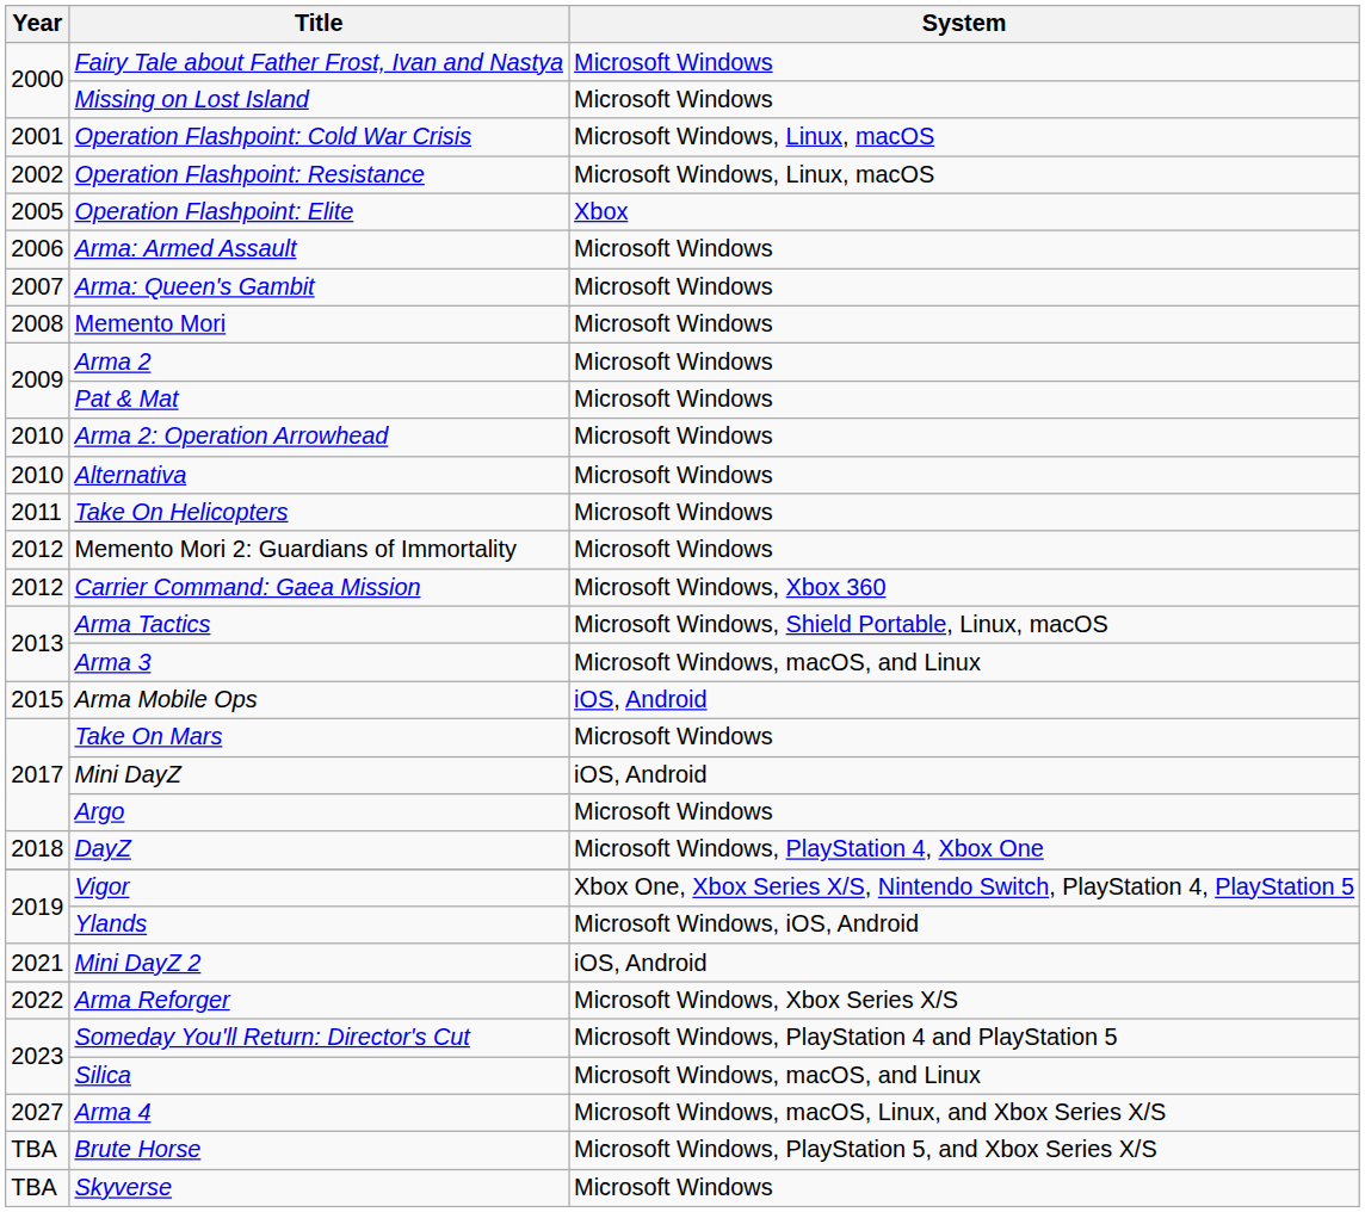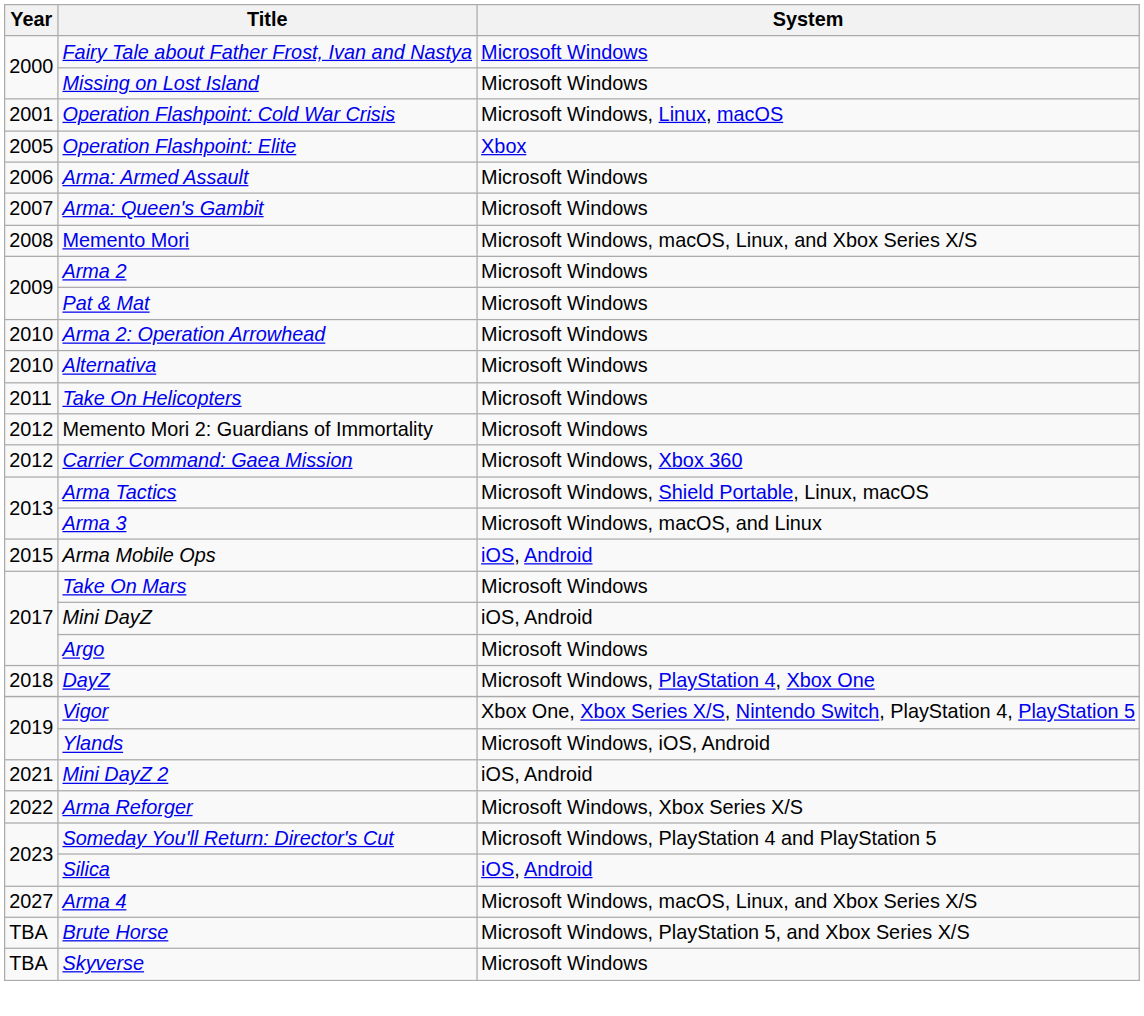- row: 2002 | Operation Flashpoint: Resistance | Microsoft Windows, Linux, macOS
Memento Mori | System: Microsoft Windows -> Microsoft Windows, macOS, Linux, and Xbox Series X/S
Silica | System: Microsoft Windows, macOS, and Linux -> iOS, Android
